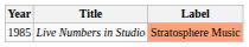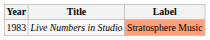Live Numbers in Studio | Year: 1985 -> 1983
